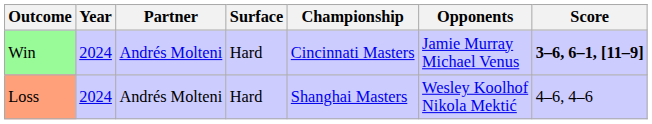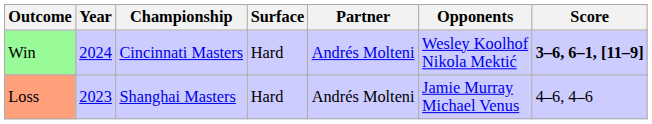columns swapped: Championship <-> Partner
Win | Opponents: Jamie Murray Michael Venus -> Wesley Koolhof Nikola Mektić
Loss | Year: 2024 -> 2023
Loss | Opponents: Wesley Koolhof Nikola Mektić -> Jamie Murray Michael Venus
